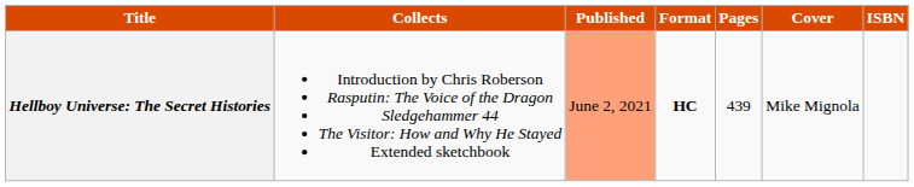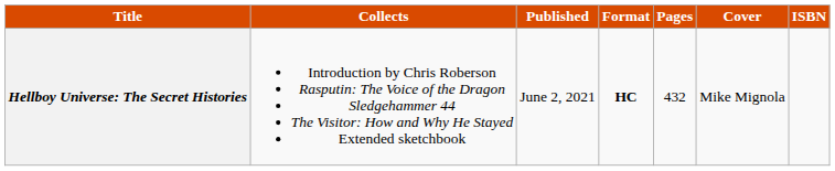Hellboy Universe: The Secret Histories | Published: lightsalmon background -> no background
Hellboy Universe: The Secret Histories | Pages: 439 -> 432
